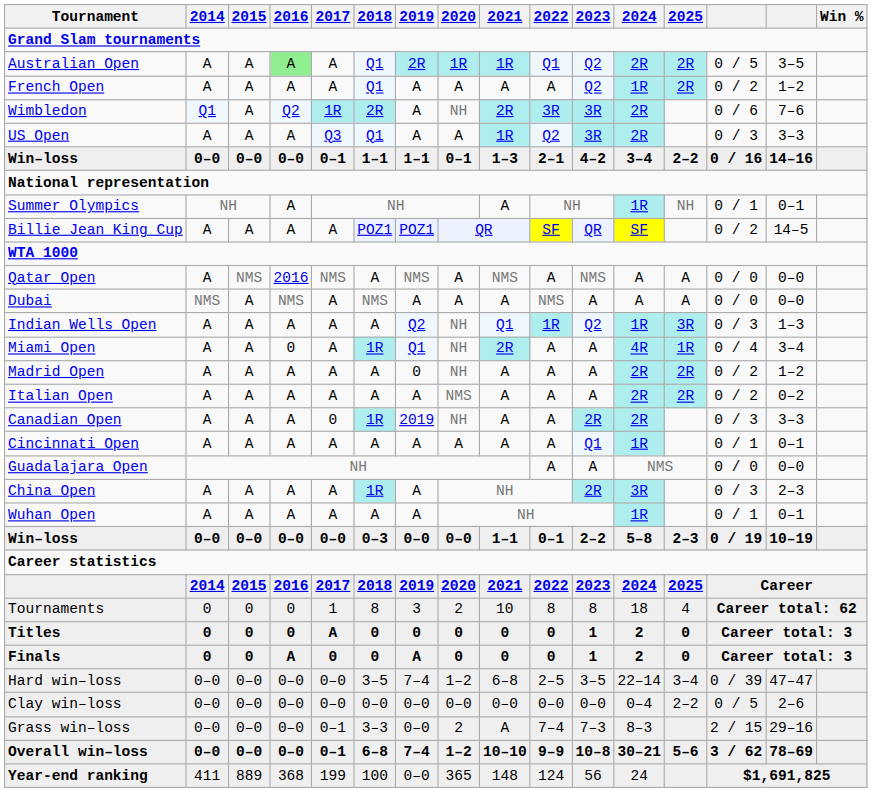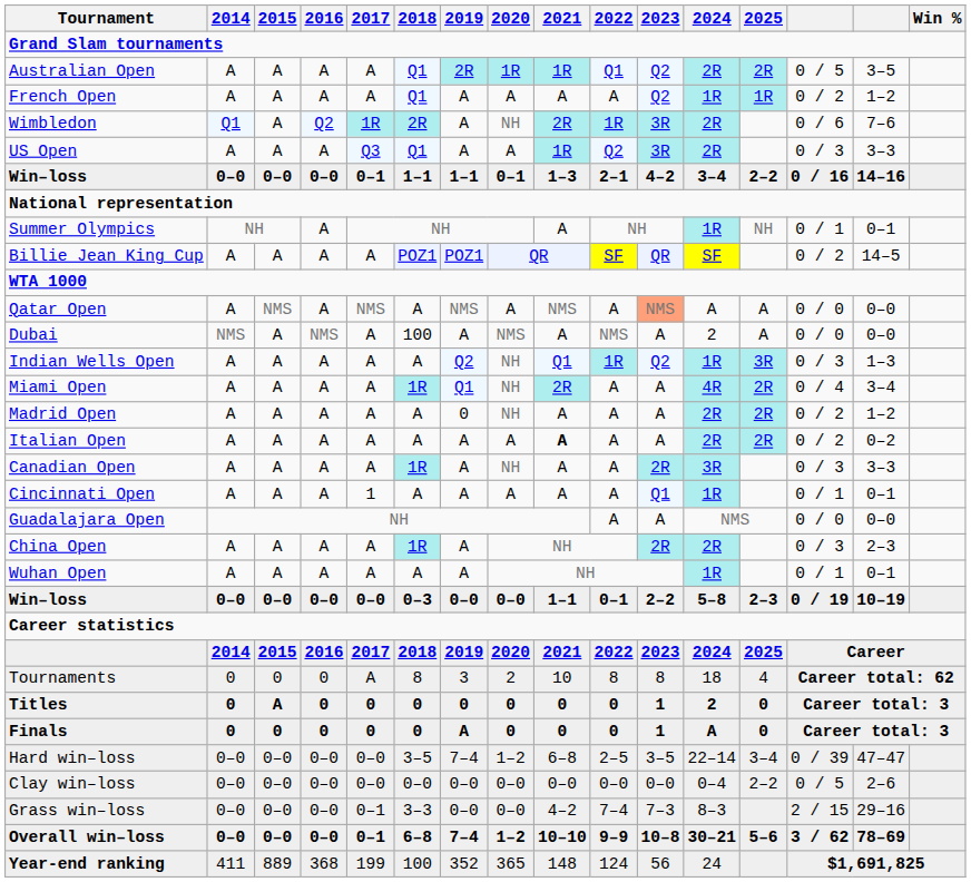Australian Open | 2016: lightgreen background -> no background
French Open | 2025: 2R -> 1R
Wimbledon | 2022: 3R -> 1R
Qatar Open | 2016: 2016 -> A
Qatar Open | 2023: no background -> lightsalmon background
Dubai | 2018: NMS -> 100
Dubai | 2020: A -> NMS
Dubai | 2024: A -> 2
Miami Open | 2016: 0 -> A
Miami Open | 2025: 1R -> 2R
Italian Open | 2020: NMS -> A
Italian Open | 2021: normal -> bold
Canadian Open | 2017: 0 -> A
Canadian Open | 2019: 2019 -> A
Canadian Open | 2024: 2R -> 3R
Cincinnati Open | 2017: A -> 1
China Open | 2024: 3R -> 2R
Tournaments | 2017: 1 -> A
Titles | 2015: 0 -> A
Titles | 2017: A -> 0
Finals | 2016: A -> 0
Finals | 2024: 2 -> A
Grass win–loss | 2020: 2 -> 0–0
Grass win–loss | 2021: A -> 4–2
Year-end ranking | 2019: 0–0 -> 352
